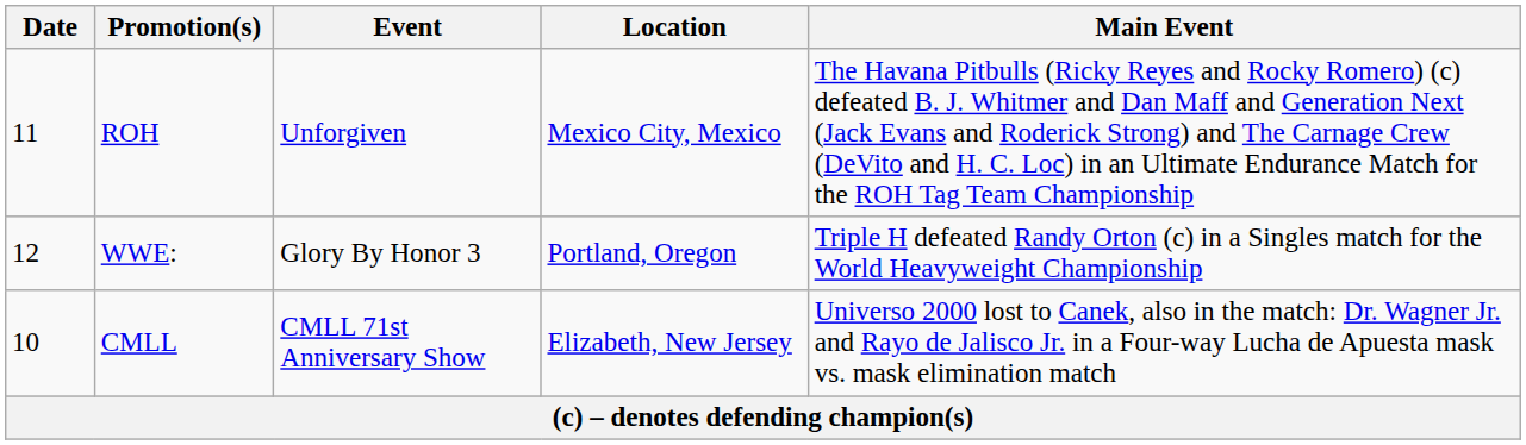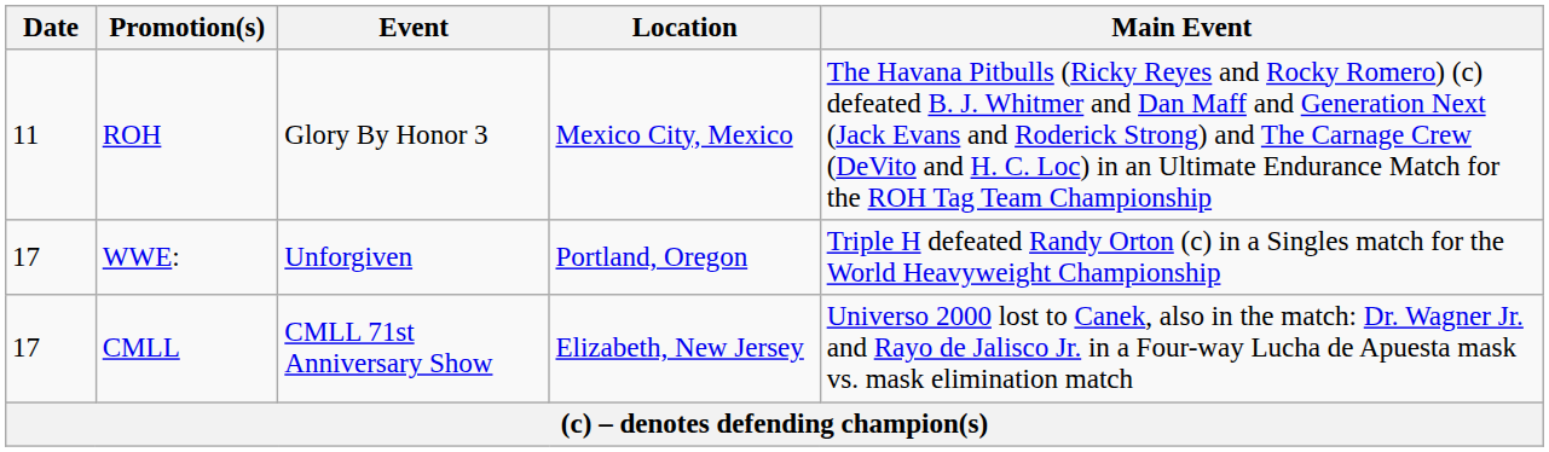ROH | Event: Unforgiven -> Glory By Honor 3
WWE: | Date: 12 -> 17
WWE: | Event: Glory By Honor 3 -> Unforgiven
CMLL | Date: 10 -> 17
